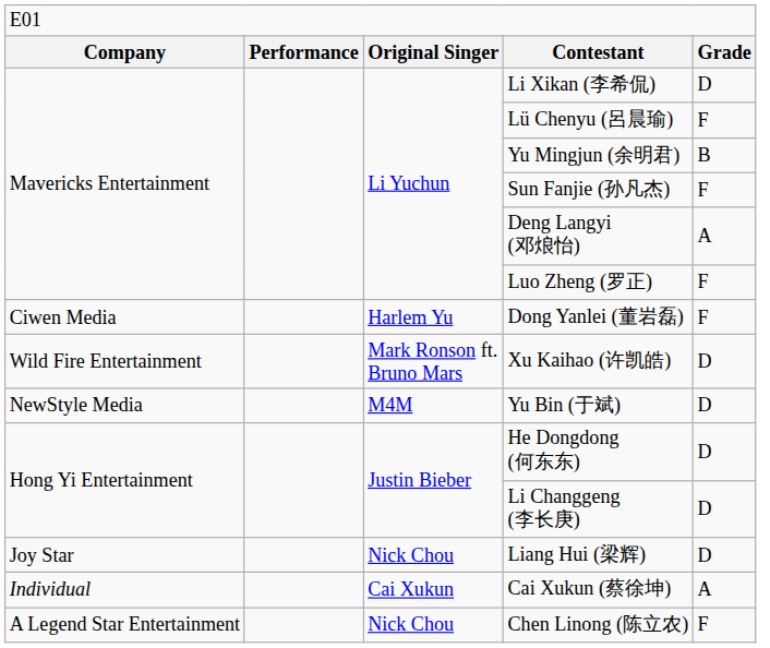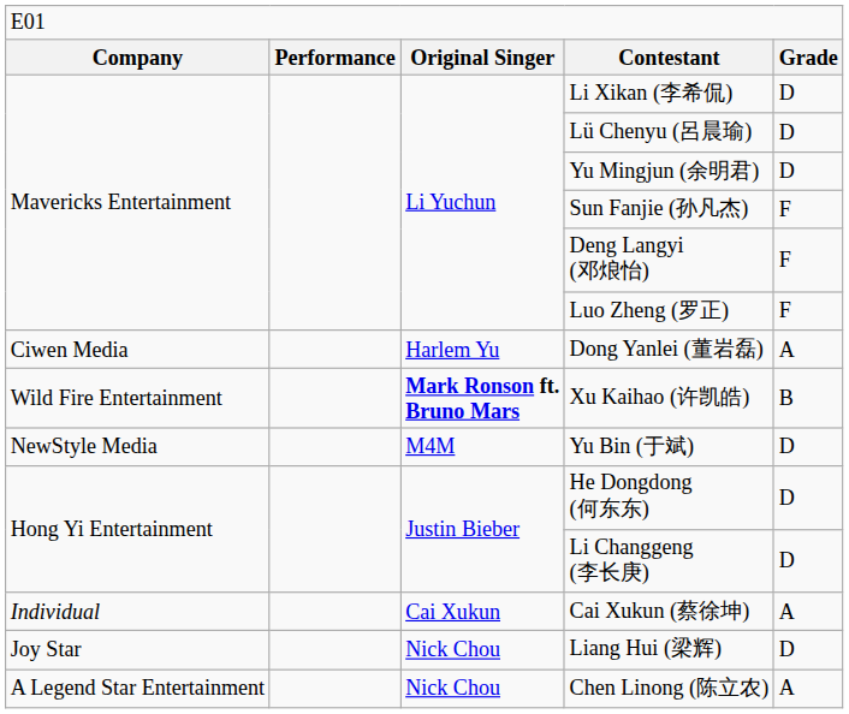Lü Chenyu (呂晨瑜) | column 5: F -> D
Yu Mingjun (余明君) | column 5: B -> D
Deng Langyi (邓烺怡) | column 5: A -> F
Dong Yanlei (董岩磊) | column 5: F -> A
Xu Kaihao (许凯皓) | column 3: normal -> bold
Xu Kaihao (许凯皓) | column 5: D -> B
rows swapped: Liang Hui (梁辉) <-> Cai Xukun (蔡徐坤)
Chen Linong (陈立农) | column 5: F -> A
